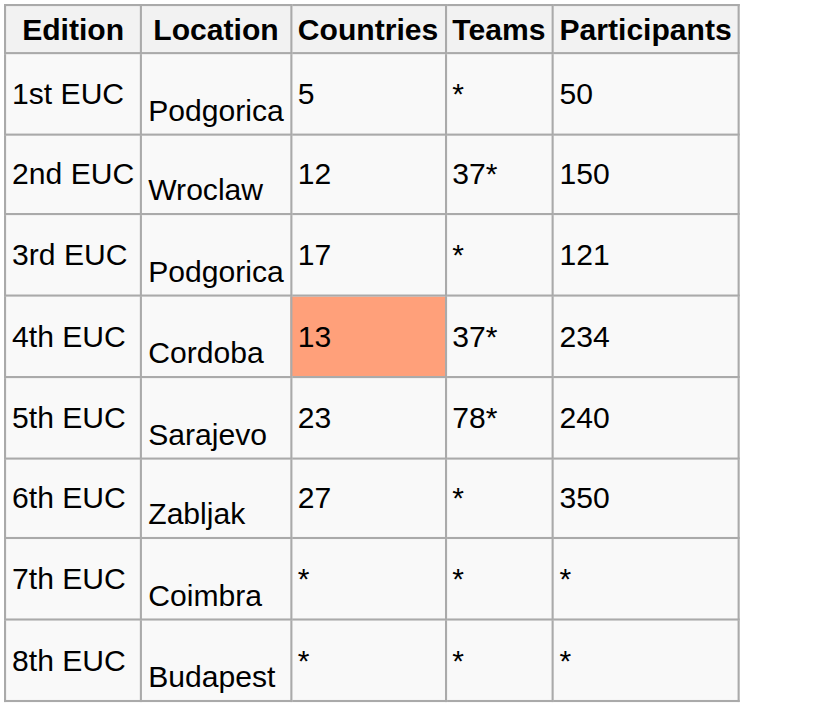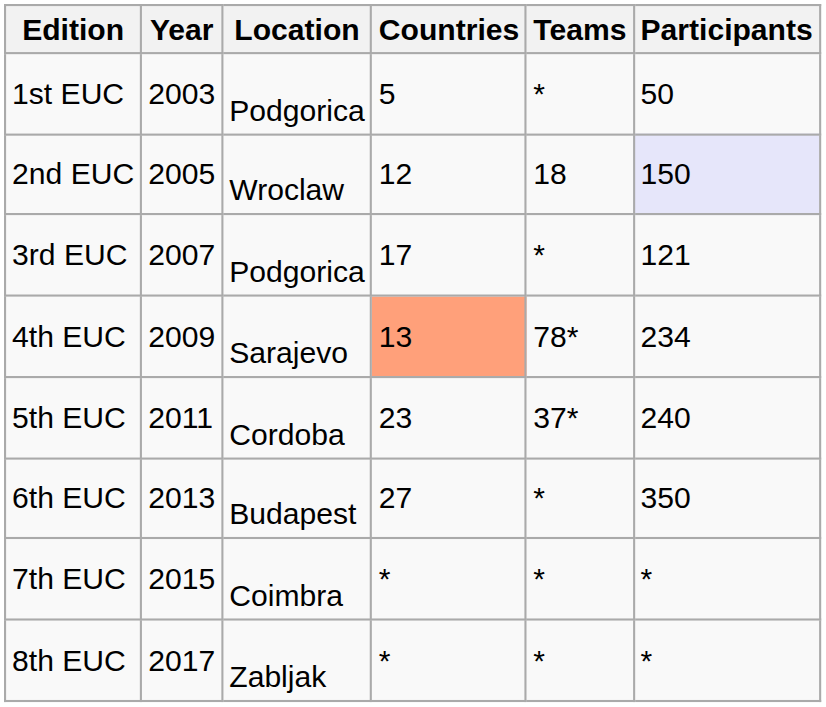+ column: Year | 2003 | 2005 | 2007 | 2009 | 2011 | 2013 | 2015 | 2017
2nd EUC | Teams: 37* -> 18
2nd EUC | Participants: no background -> lavender background
4th EUC | Location: Cordoba -> Sarajevo
4th EUC | Teams: 37* -> 78*
5th EUC | Location: Sarajevo -> Cordoba
5th EUC | Teams: 78* -> 37*
6th EUC | Location: Zabljak -> Budapest
8th EUC | Location: Budapest -> Zabljak
